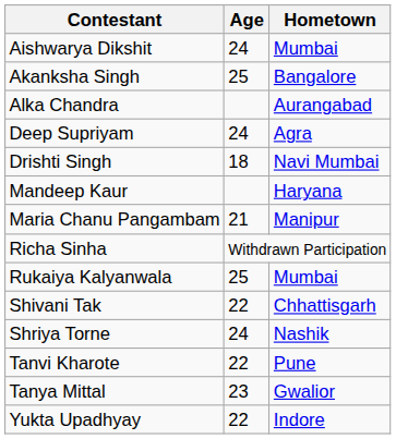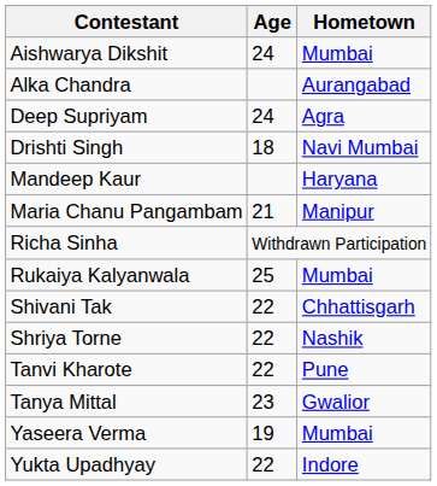- row: Akanksha Singh | 25 | Bangalore
Shriya Torne | Age: 24 -> 22
+ row: Yaseera Verma | 19 | Mumbai
